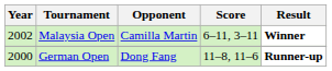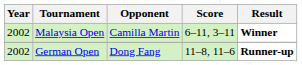German Open | Year: 2000 -> 2002
